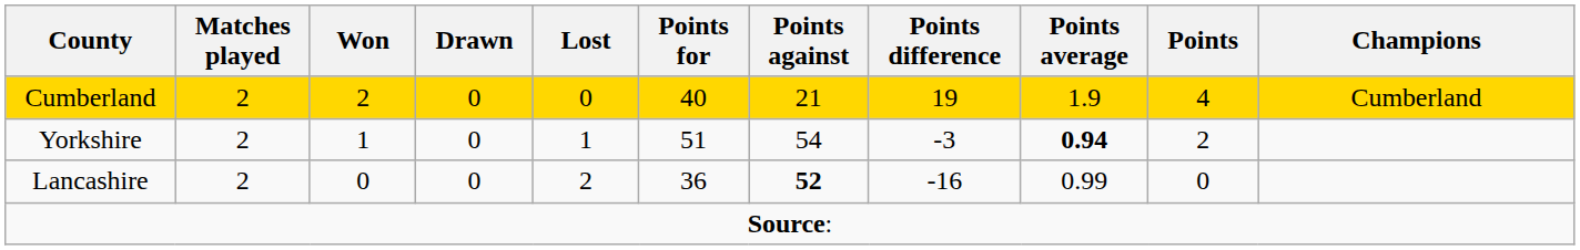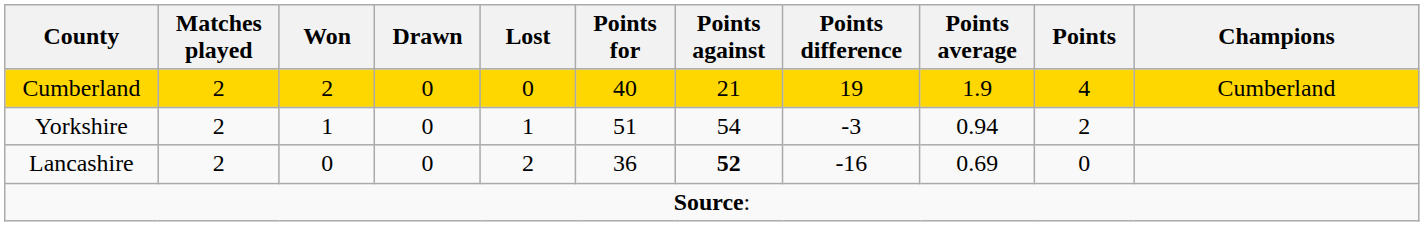Yorkshire | Points average: bold -> normal
Lancashire | Points average: 0.99 -> 0.69
